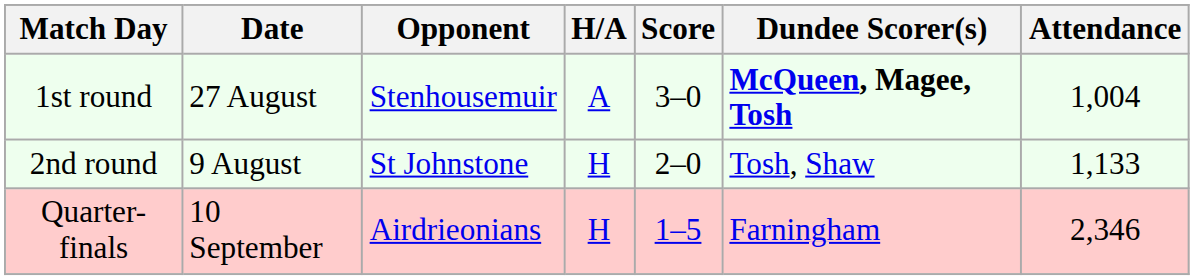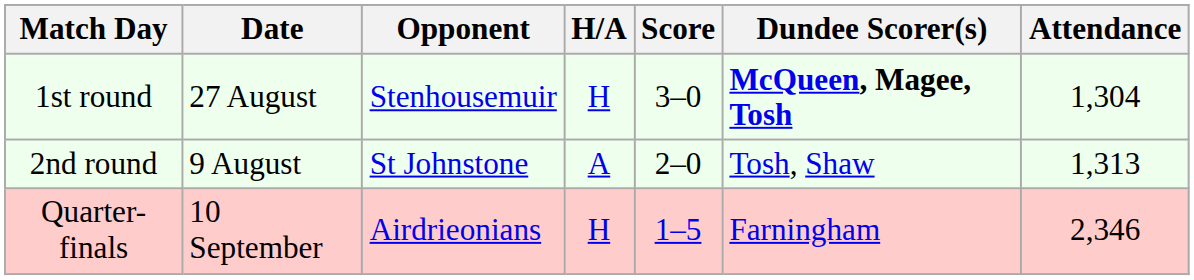1st round | H/A: A -> H
1st round | Attendance: 1,004 -> 1,304
2nd round | H/A: H -> A
2nd round | Attendance: 1,133 -> 1,313
